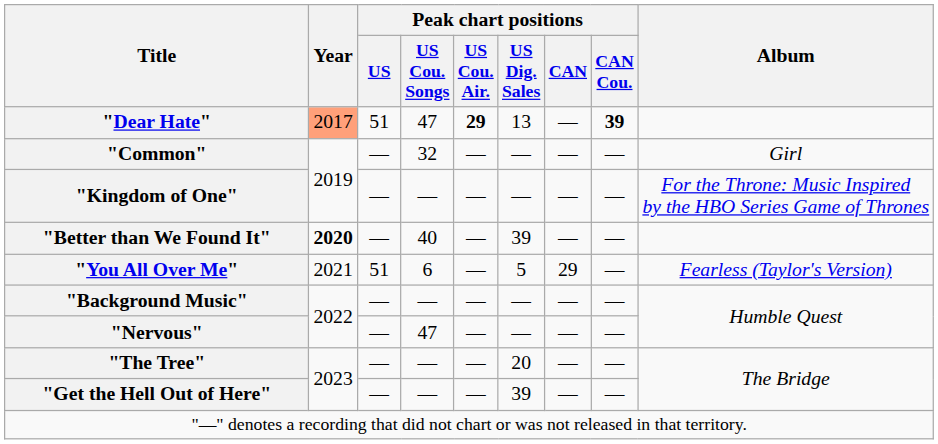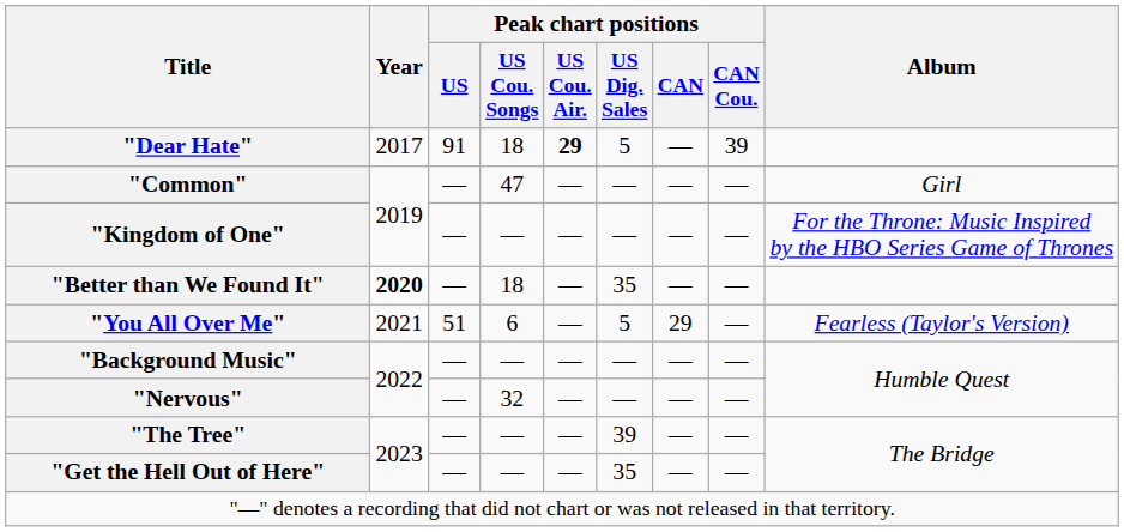"Dear Hate" | Year: lightsalmon background -> no background
"Dear Hate" | Peak chart positions / US: 51 -> 91
"Dear Hate" | Peak chart positions / US Cou. Songs: 47 -> 18
"Dear Hate" | Peak chart positions / US Dig. Sales: 13 -> 5
"Dear Hate" | Peak chart positions / CAN Cou.: bold -> normal
"Common" | Peak chart positions / US Cou. Songs: 32 -> 47
"Better than We Found It" | Peak chart positions / US Cou. Songs: 40 -> 18
"Better than We Found It" | Peak chart positions / US Dig. Sales: 39 -> 35
"Nervous" | Peak chart positions / US Cou. Songs: 47 -> 32
"The Tree" | Peak chart positions / US Dig. Sales: 20 -> 39
"Get the Hell Out of Here" | Peak chart positions / US Dig. Sales: 39 -> 35
